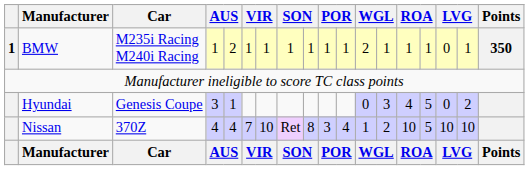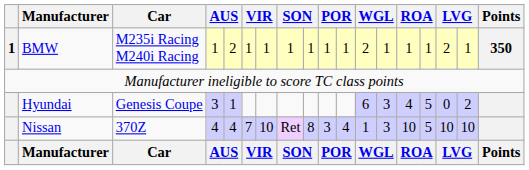BMW | column 16: 0 -> 2
Hyundai | column 12: 0 -> 6
Nissan | column 13: 2 -> 3
